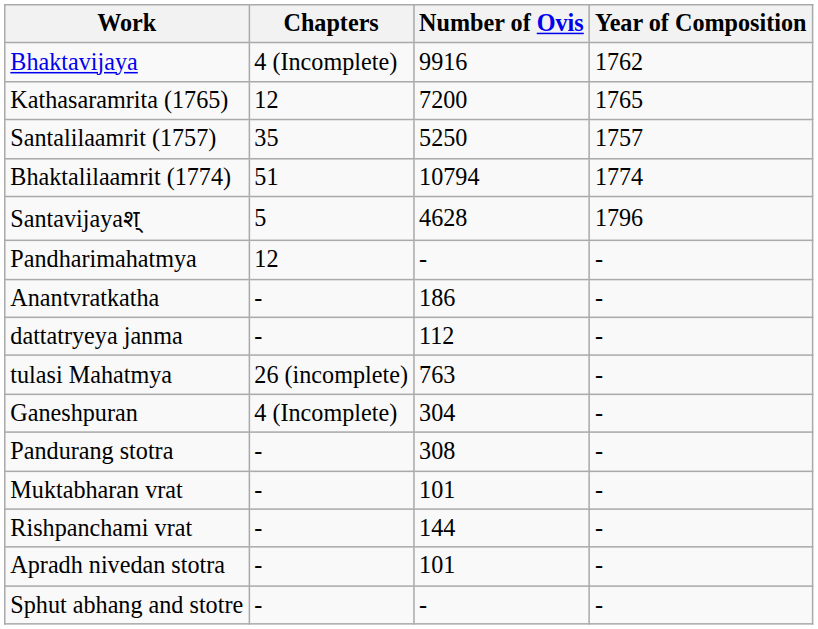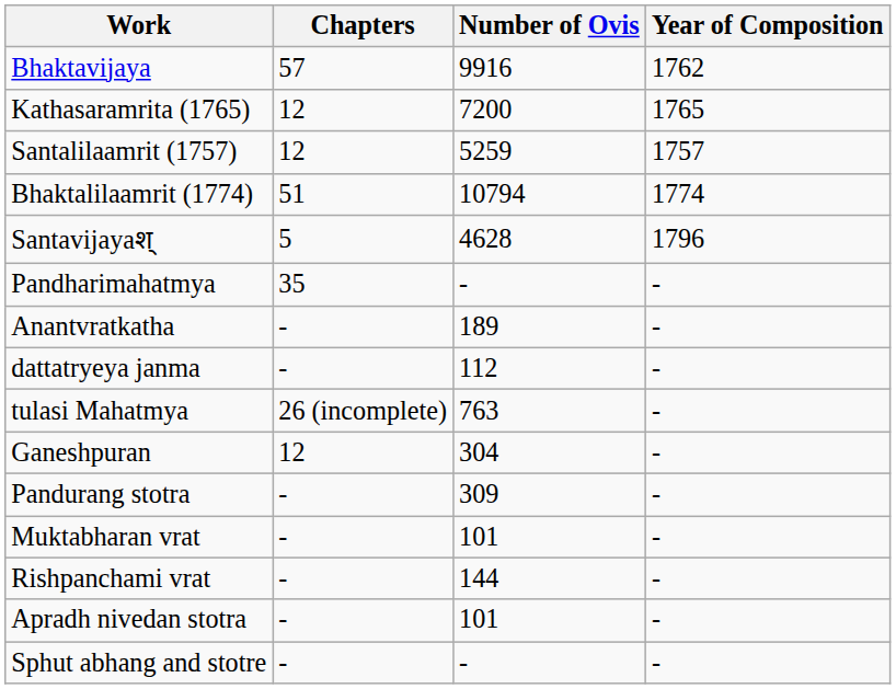Bhaktavijaya | Chapters: 4 (Incomplete) -> 57
Santalilaamrit (1757) | Chapters: 35 -> 12
Santalilaamrit (1757) | Number of Ovis: 5250 -> 5259
Pandharimahatmya | Chapters: 12 -> 35
Anantvratkatha | Number of Ovis: 186 -> 189
Ganeshpuran | Chapters: 4 (Incomplete) -> 12
Pandurang stotra | Number of Ovis: 308 -> 309
